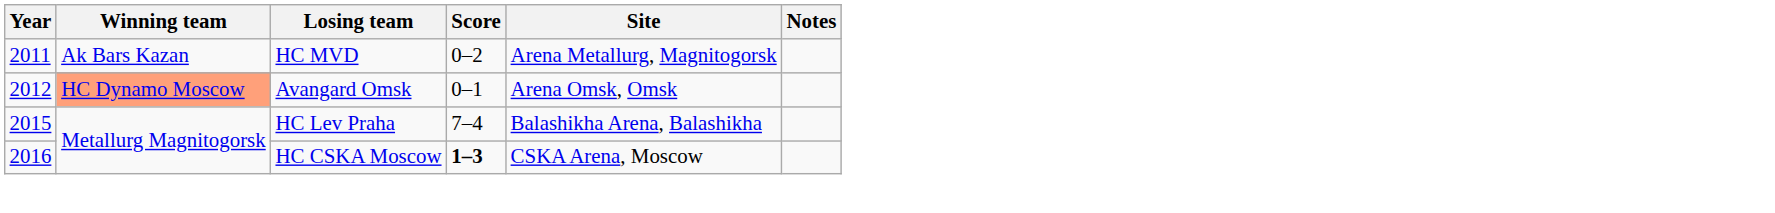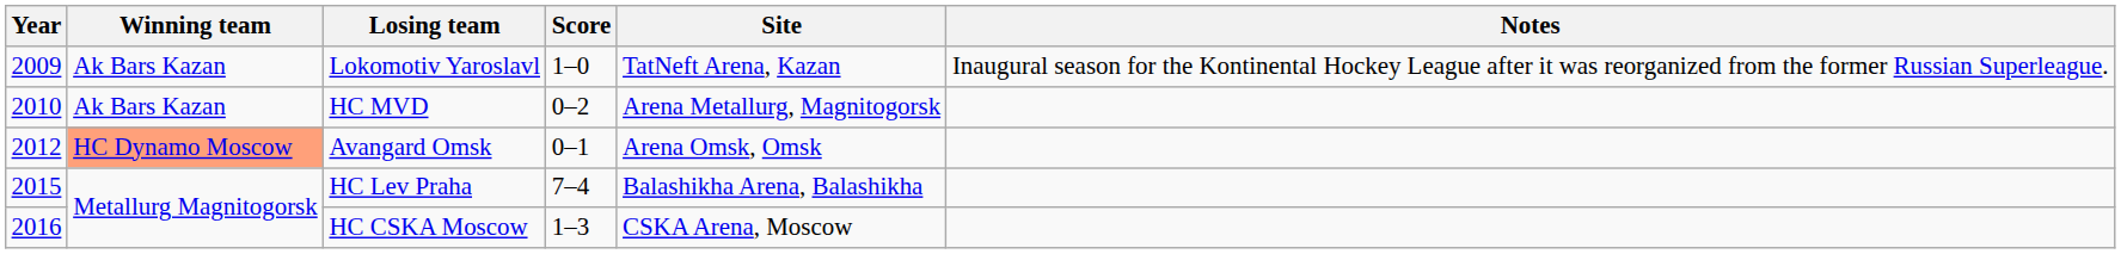+ row: 2009 | Ak Bars Kazan | Lokomotiv Yaroslavl | 1–0 | TatNeft Arena, Kazan | Inaugural season for the Kontinental Hockey League after it was reorganized from the former Russian Superleague.
HC MVD | Year: 2011 -> 2010
HC CSKA Moscow | Score: bold -> normal
